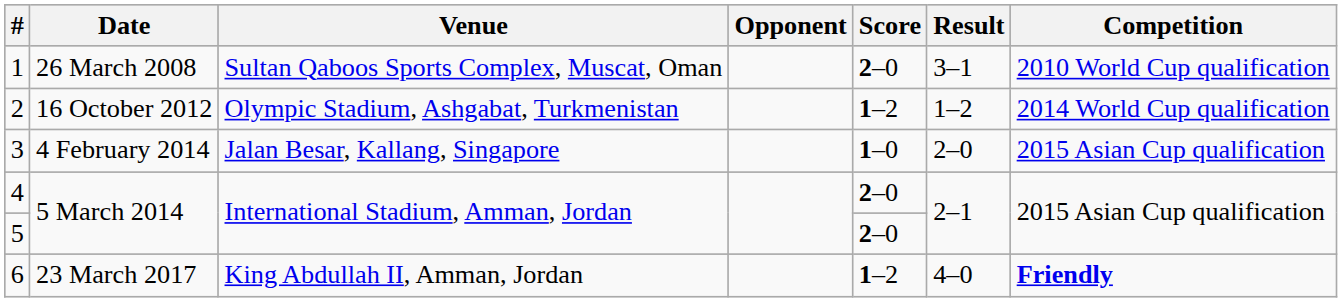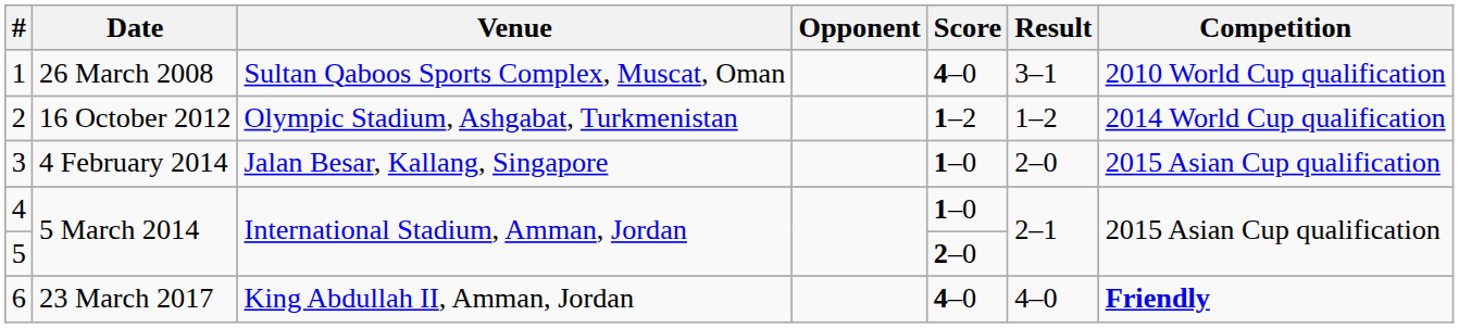1 | Score: 2–0 -> 4–0
4 | Score: 2–0 -> 1–0
6 | Score: 1–2 -> 4–0
